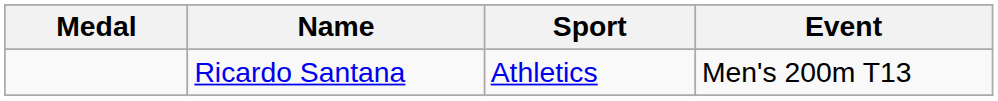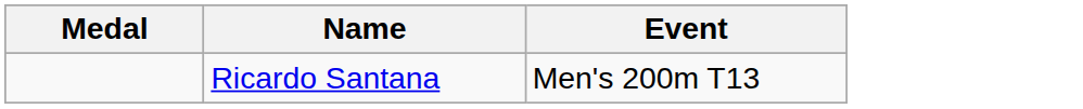- column: Sport | Athletics
